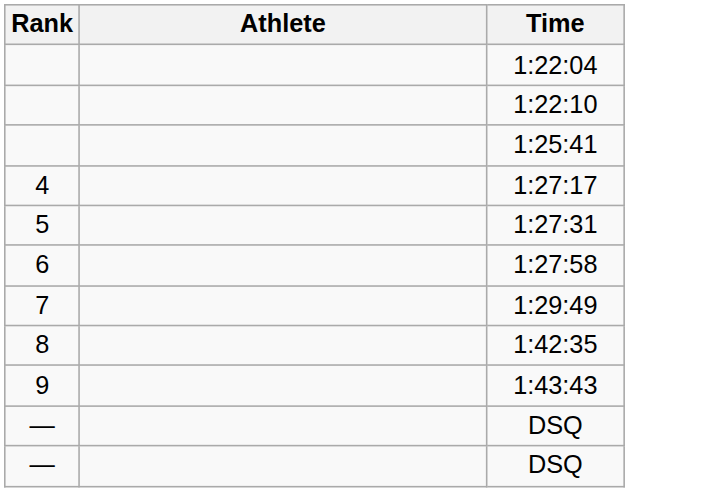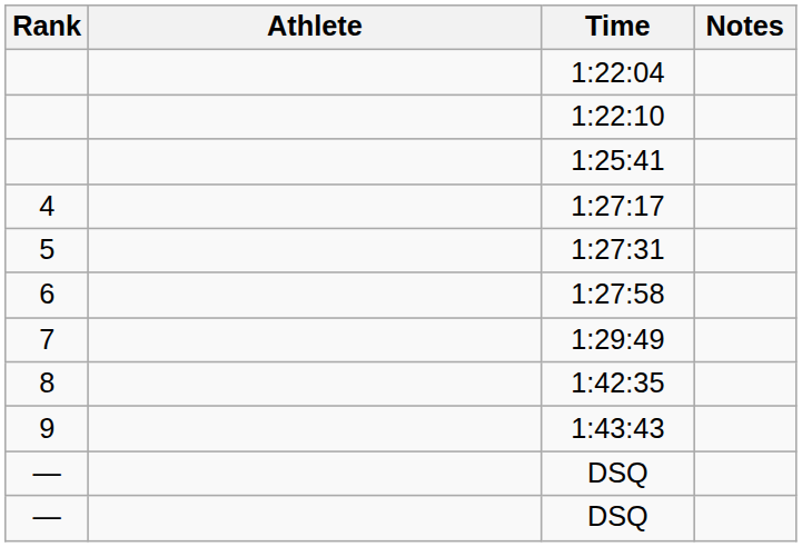+ column: Notes
